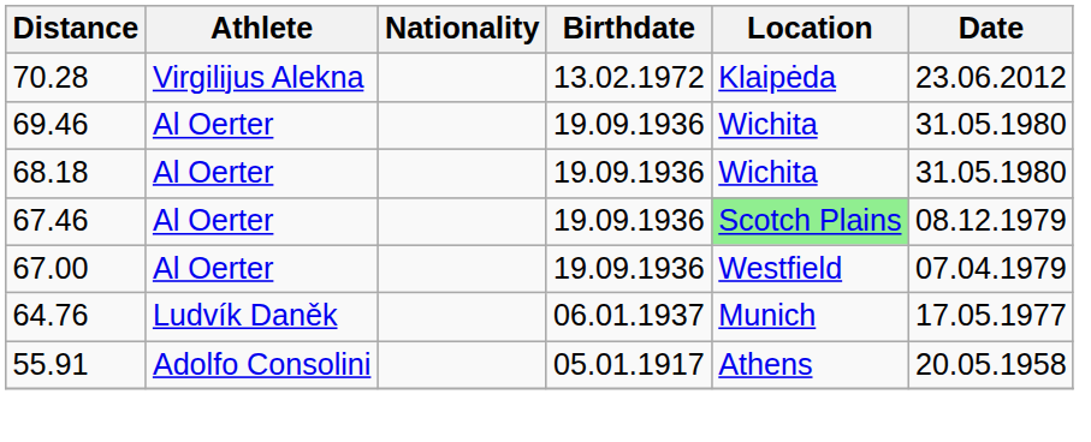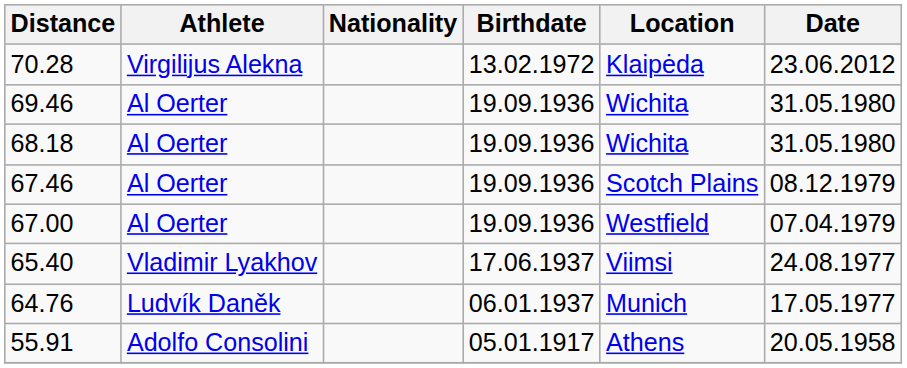67.46 | Location: lightgreen background -> no background
+ row: 65.40 | Vladimir Lyakhov | 17.06.1937 | Viimsi | 24.08.1977
